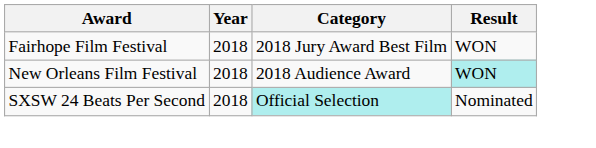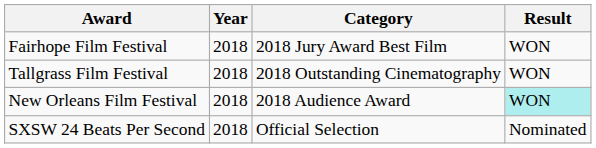+ row: Tallgrass Film Festival | 2018 | 2018 Outstanding Cinematography | WON
SXSW 24 Beats Per Second | Category: paleturquoise background -> no background
